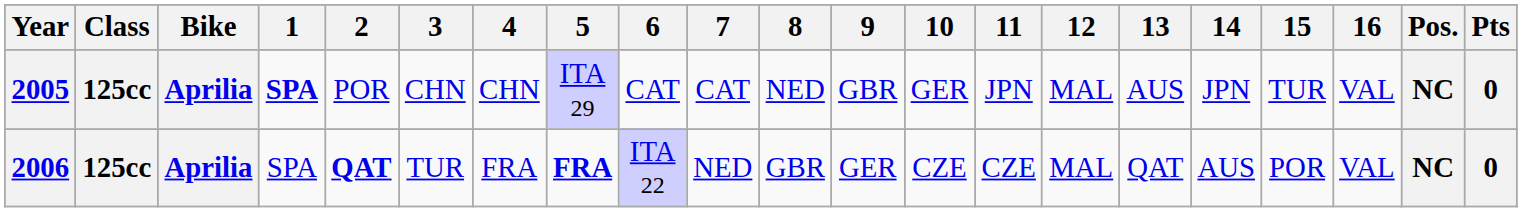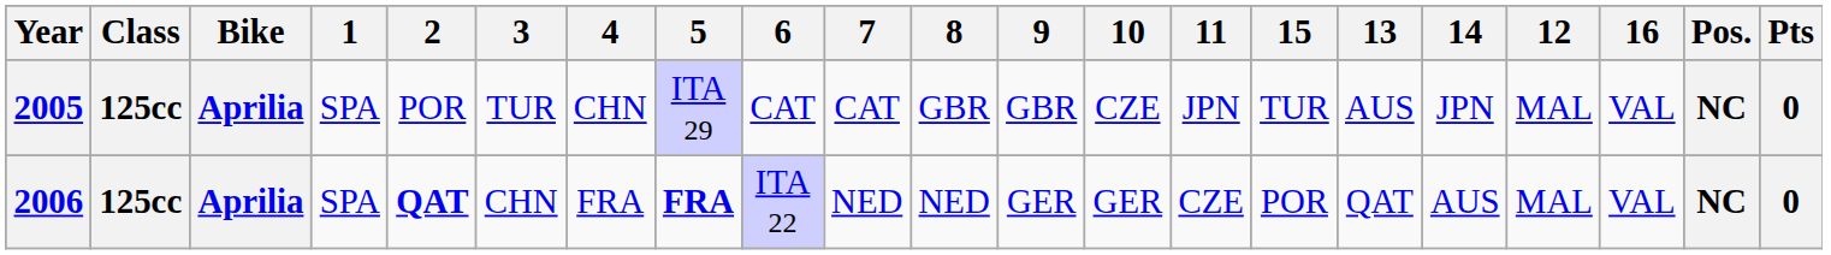columns swapped: 12 <-> 15
2005 | 1: bold -> normal
2005 | 3: CHN -> TUR
2005 | 8: NED -> GBR
2005 | 10: GER -> CZE
2006 | 3: TUR -> CHN
2006 | 8: GBR -> NED
2006 | 10: CZE -> GER
